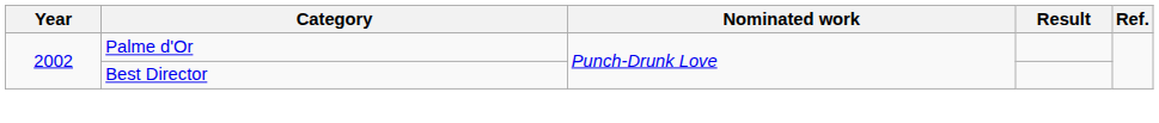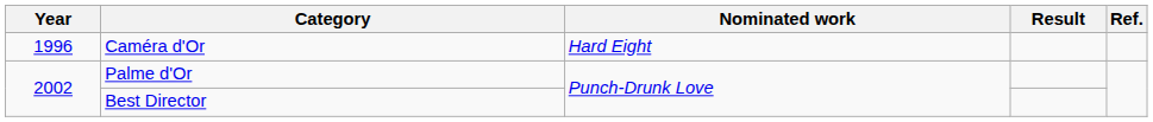+ row: 1996 | Caméra d'Or | Hard Eight
